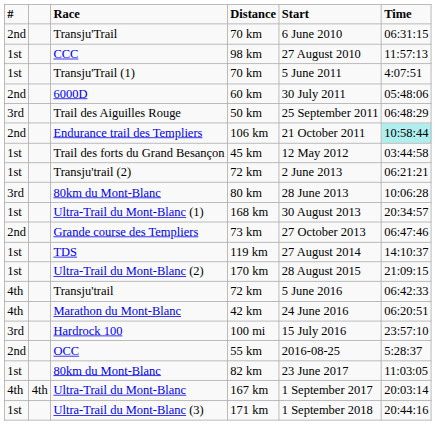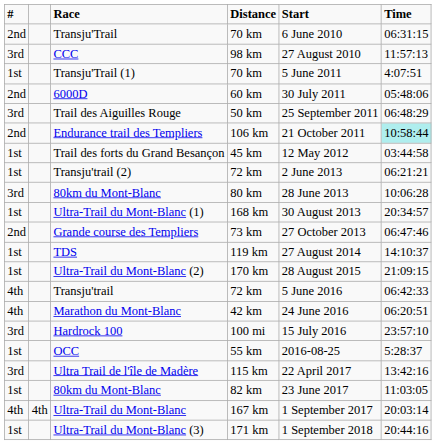CCC | #: 1st -> 3rd
OCC | #: 2nd -> 1st
+ row: 3rd | Ultra Trail de l'île de Madère | 115 km | 22 April 2017 | 13:42:16
